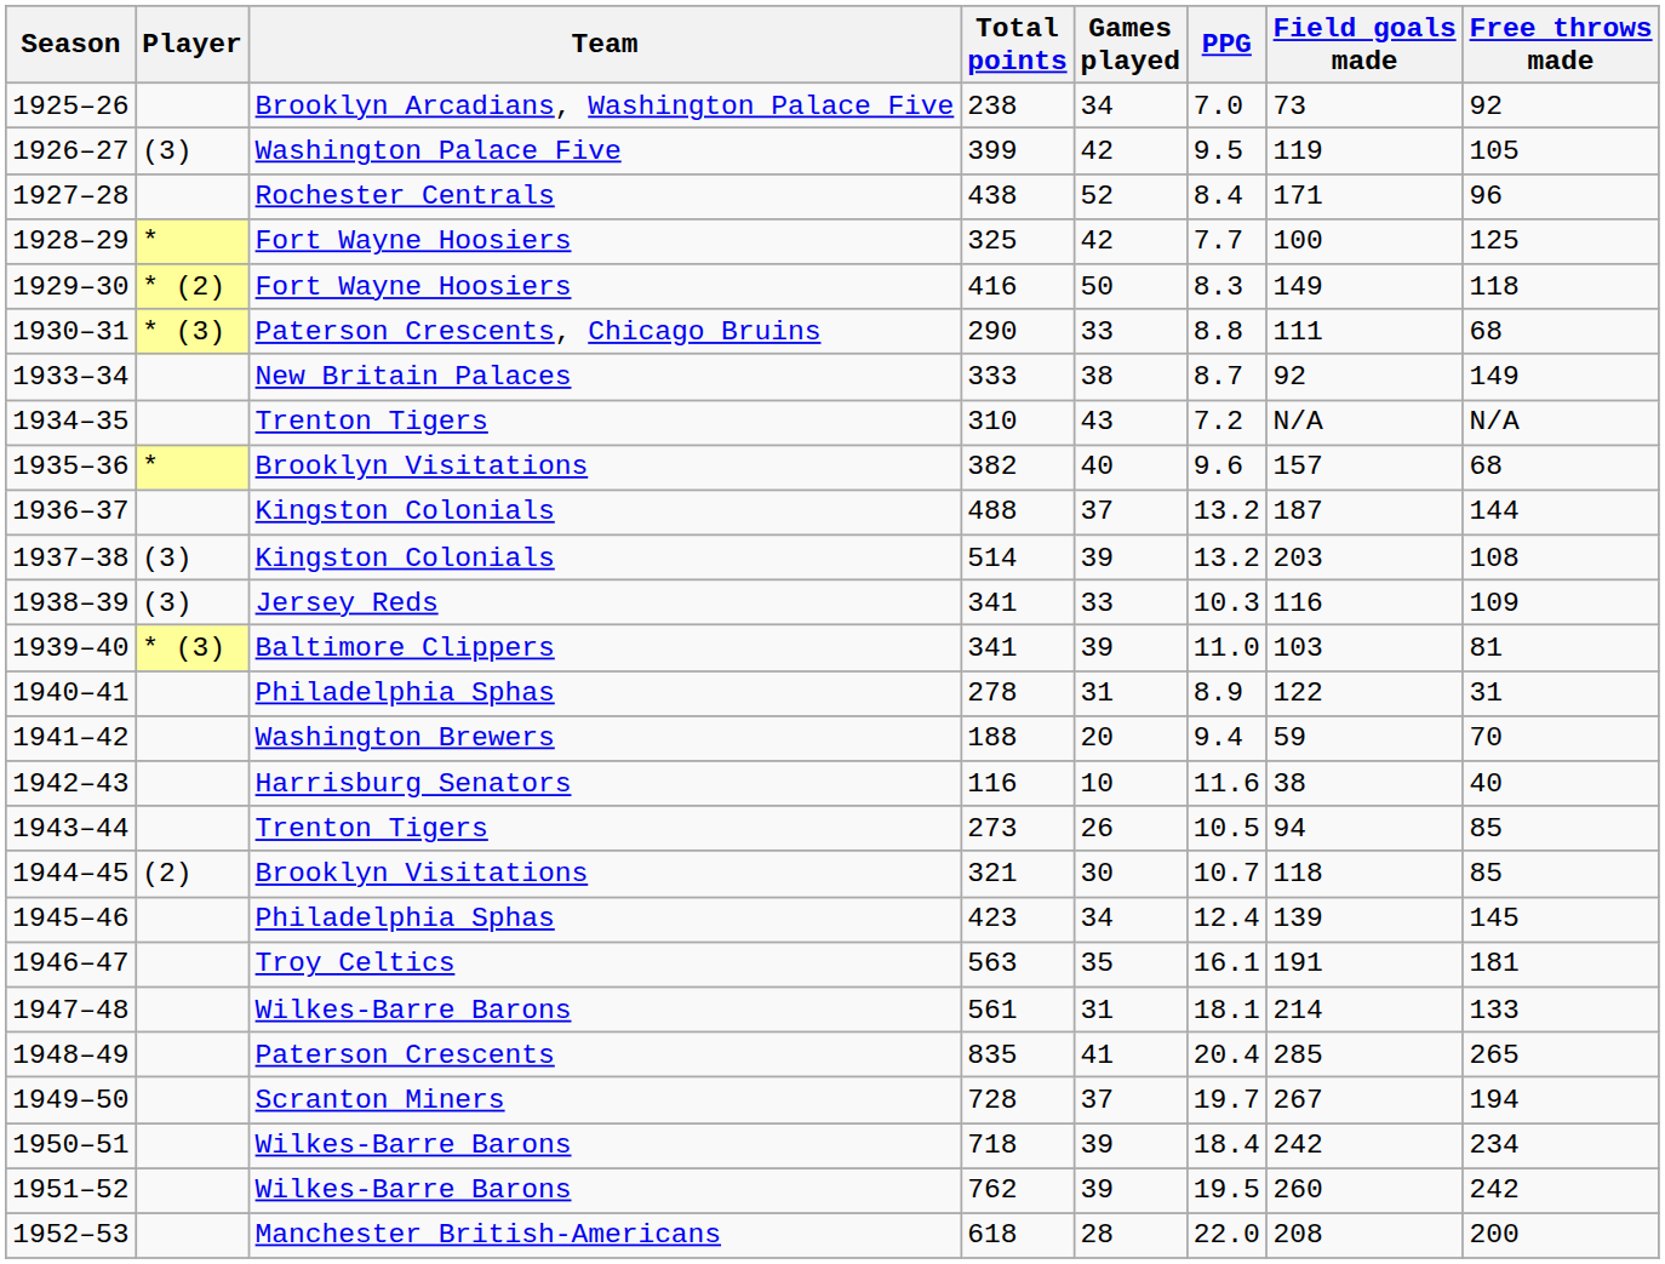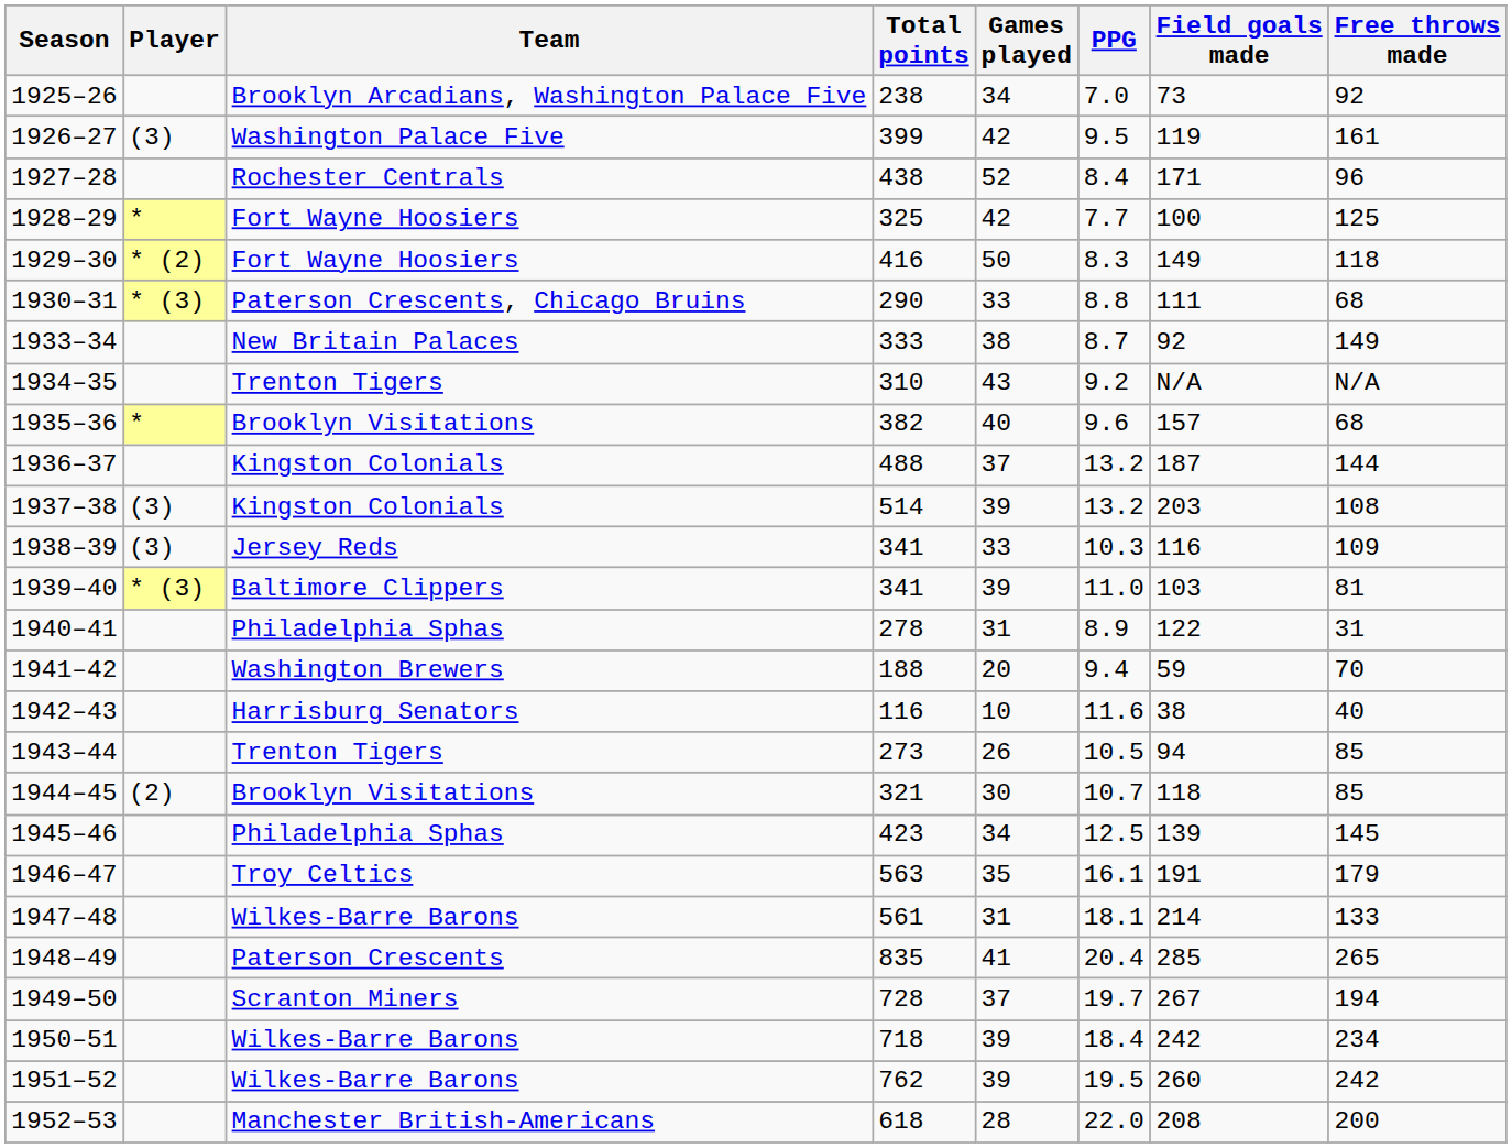1926–27 | Free throws made: 105 -> 161
1934–35 | PPG: 7.2 -> 9.2
1945–46 | PPG: 12.4 -> 12.5
1946–47 | Free throws made: 181 -> 179
